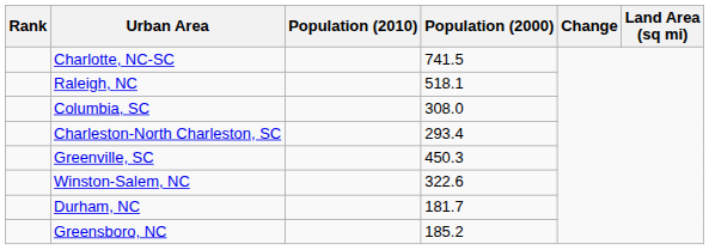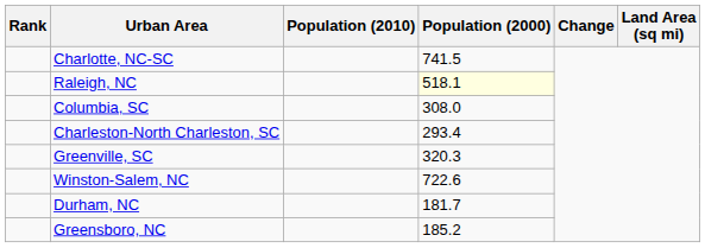Raleigh, NC | Population (2000): no background -> lightyellow background
Greenville, SC | Population (2000): 450.3 -> 320.3
Winston-Salem, NC | Population (2000): 322.6 -> 722.6
